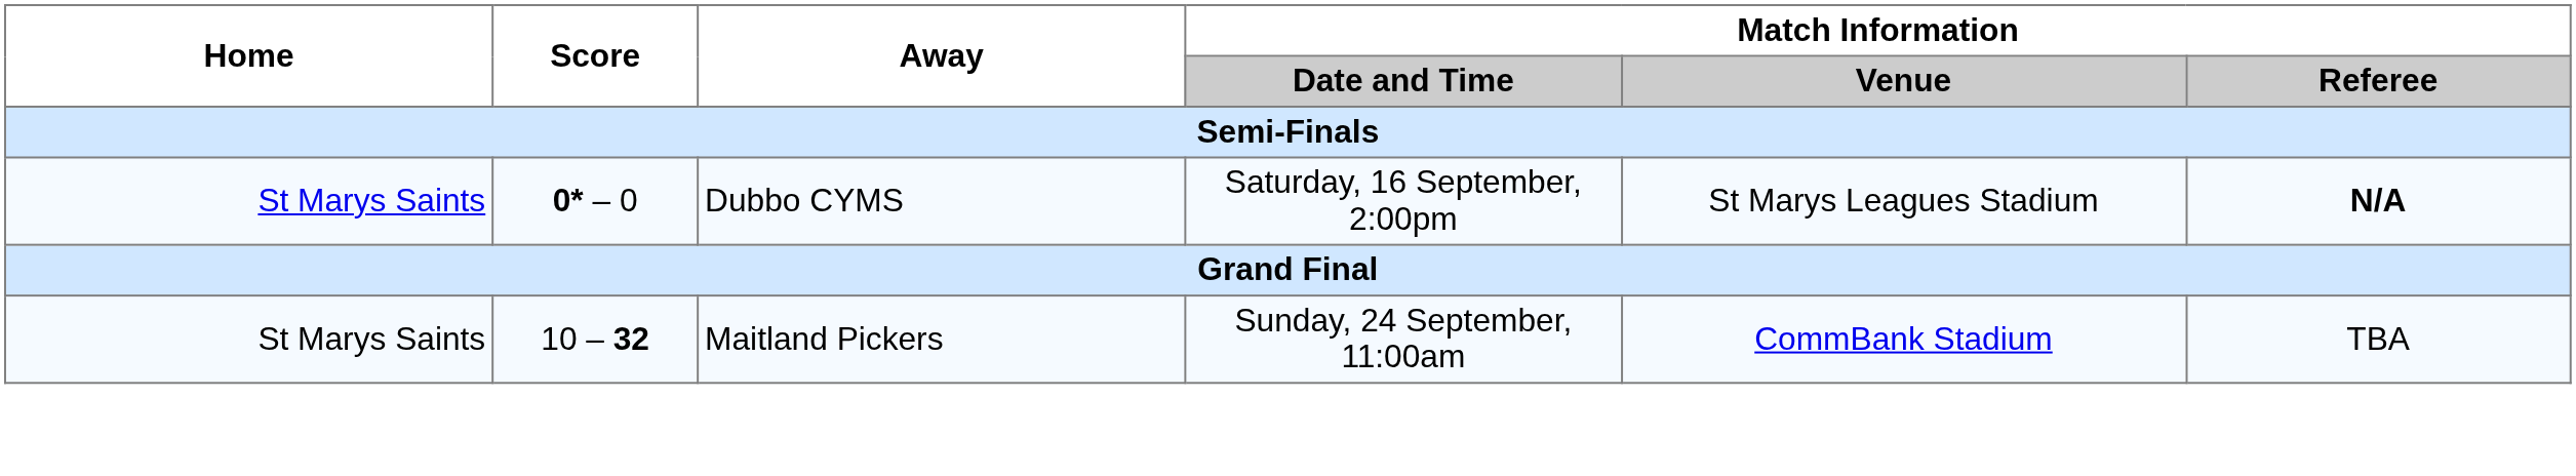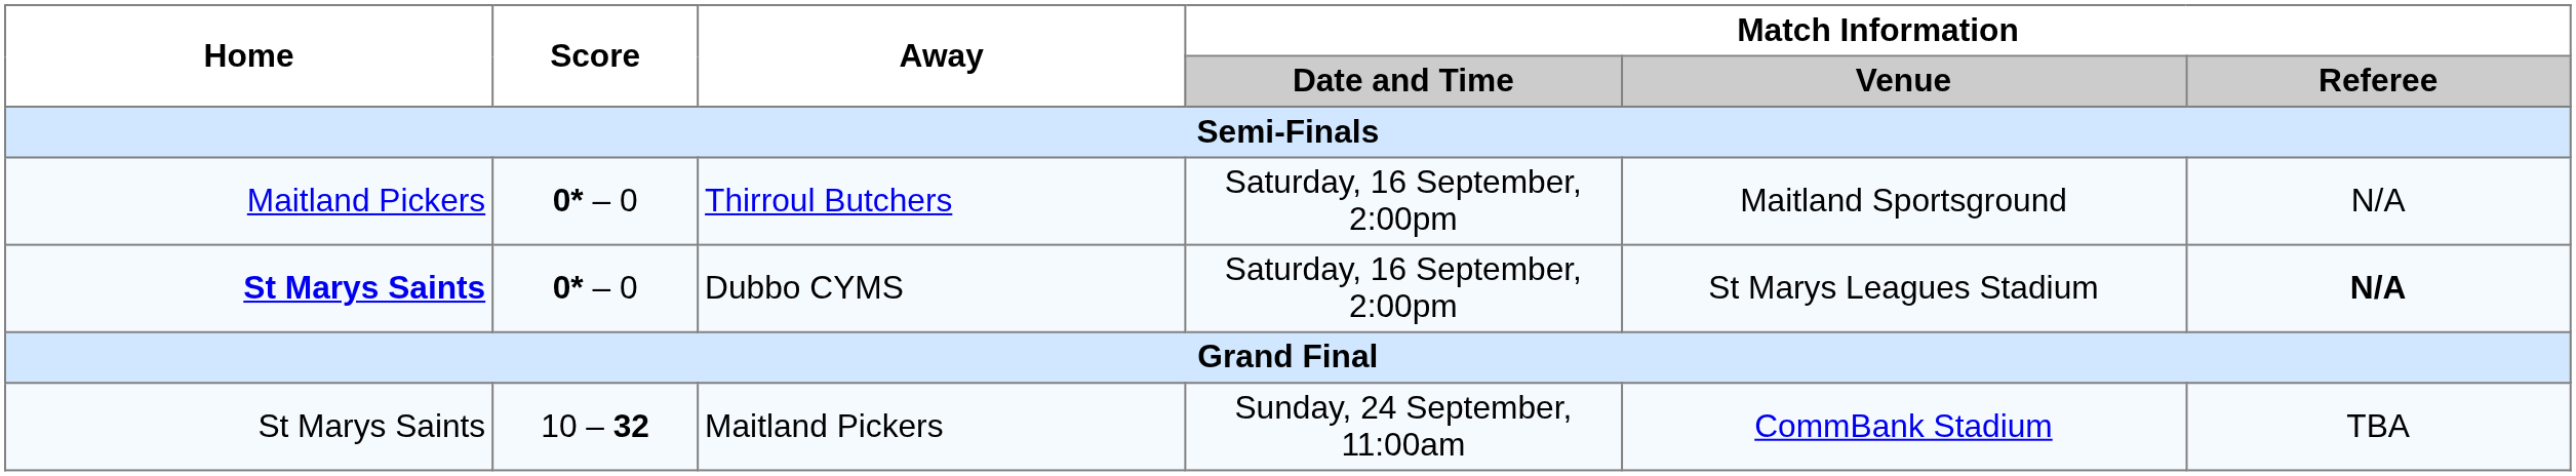+ row: Maitland Pickers | 0* – 0 | Thirroul Butchers | Saturday, 16 September, 2:00pm | Maitland Sportsground | N/A
Dubbo CYMS | Home: normal -> bold
